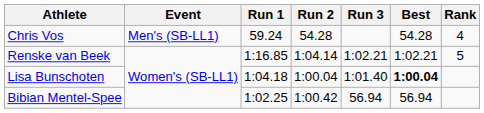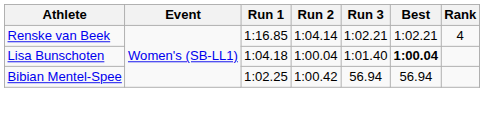- row: Chris Vos | Men's (SB-LL1) | 59.24 | 54.28 | 54.28 | 4
Renske van Beek | Rank: 5 -> 4
